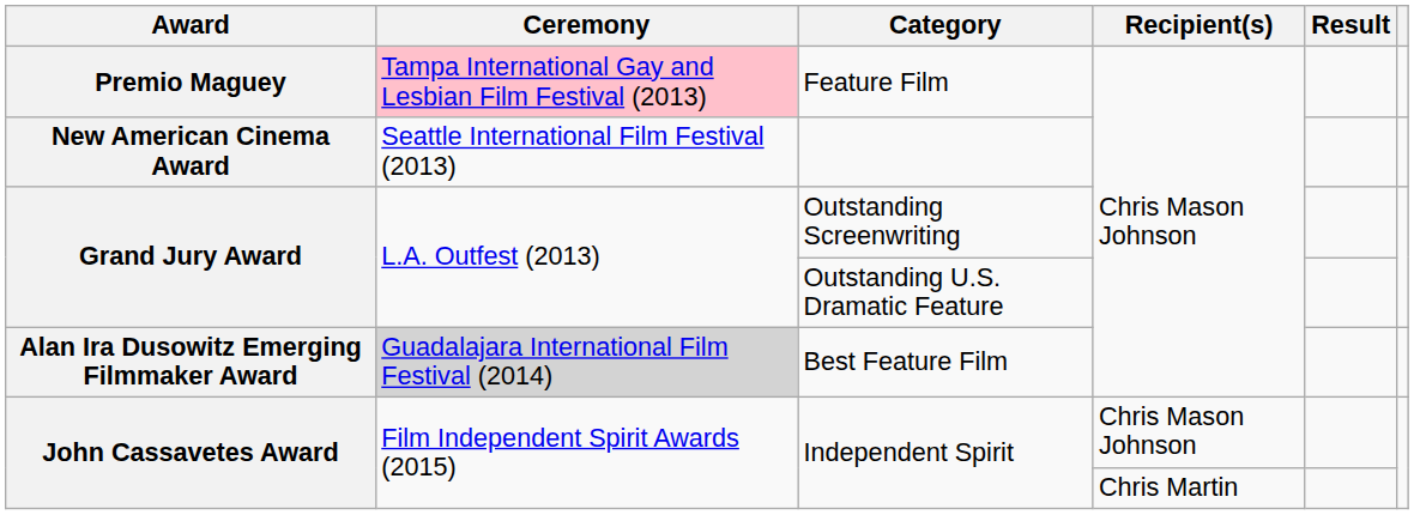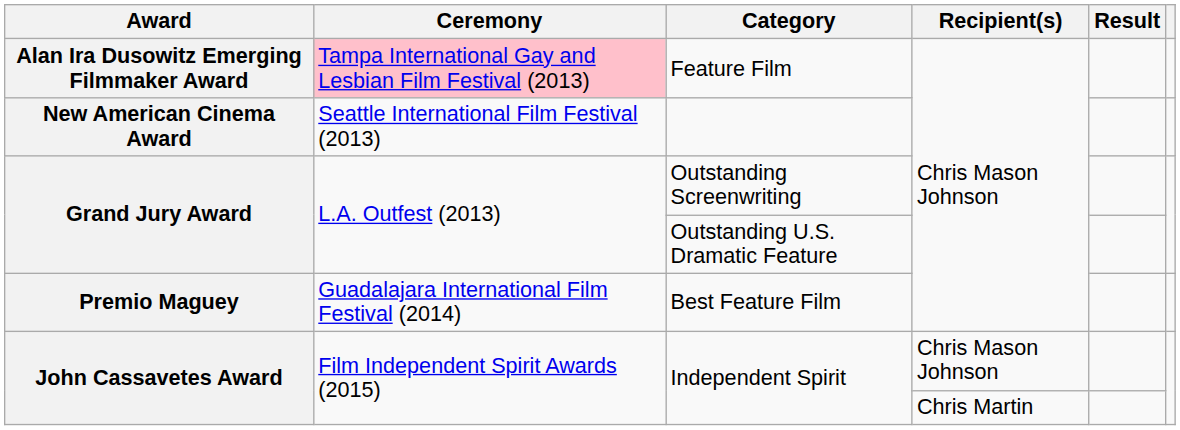Feature Film | Award: Premio Maguey -> Alan Ira Dusowitz Emerging Filmmaker Award
Best Feature Film | Award: Alan Ira Dusowitz Emerging Filmmaker Award -> Premio Maguey
Best Feature Film | Ceremony: lightgrey background -> no background
